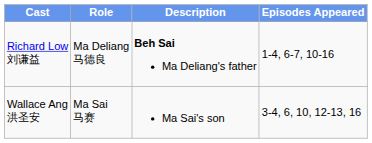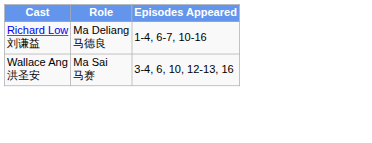- column: Description | Beh Sai Ma Deliang's father | Ma Sai's son
